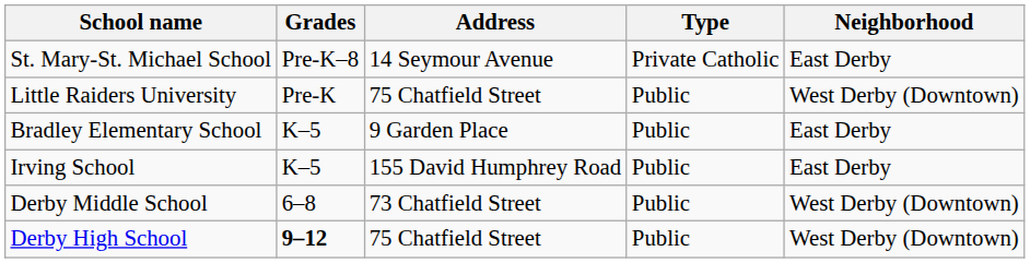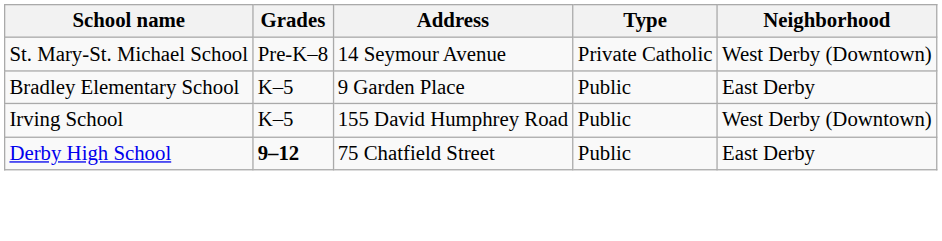St. Mary-St. Michael School | Neighborhood: East Derby -> West Derby (Downtown)
- row: Little Raiders University | Pre-K | 75 Chatfield Street | Public | West Derby (Downtown)
Irving School | Neighborhood: East Derby -> West Derby (Downtown)
- row: Derby Middle School | 6–8 | 73 Chatfield Street | Public | West Derby (Downtown)
Derby High School | Neighborhood: West Derby (Downtown) -> East Derby
